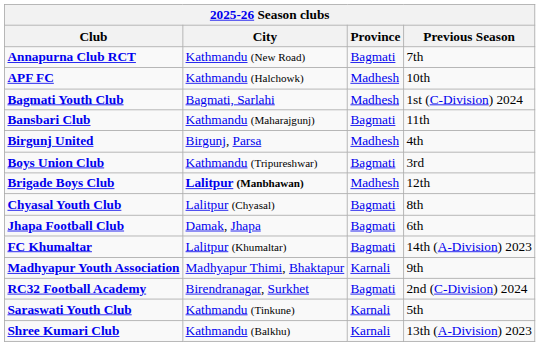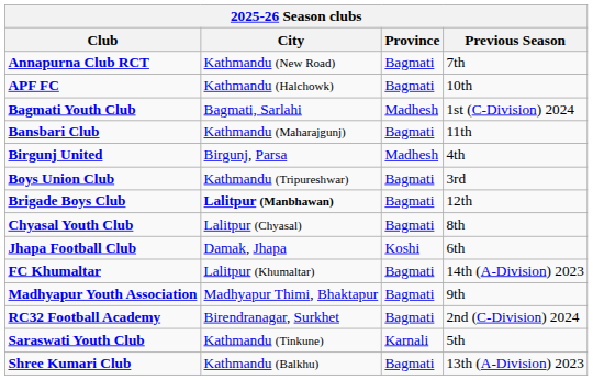APF FC | Province: Madhesh -> Bagmati
Brigade Boys Club | Province: Madhesh -> Bagmati
Jhapa Football Club | Province: Bagmati -> Koshi
Madhyapur Youth Association | Province: Karnali -> Bagmati
Shree Kumari Club | Province: Karnali -> Bagmati
